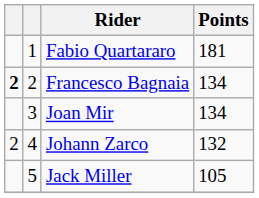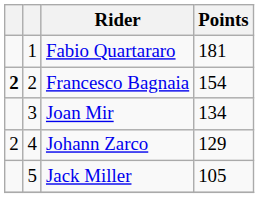Francesco Bagnaia | Points: 134 -> 154
Johann Zarco | Points: 132 -> 129
